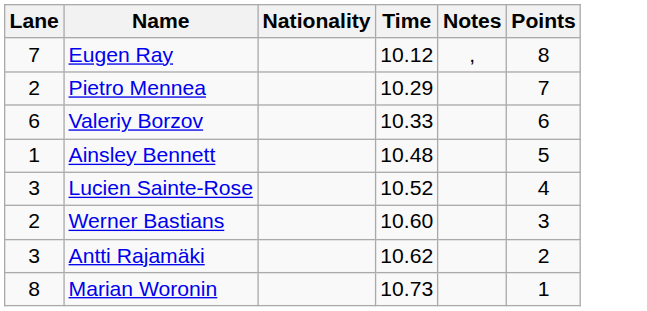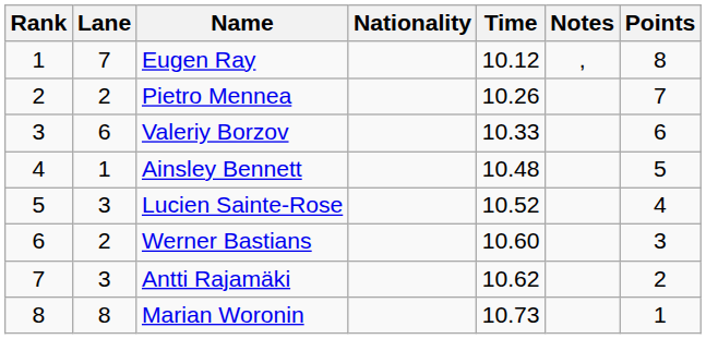+ column: Rank | 1 | 2 | 3 | 4 | 5 | 6 | 7 | 8
Pietro Mennea | Time: 10.29 -> 10.26
